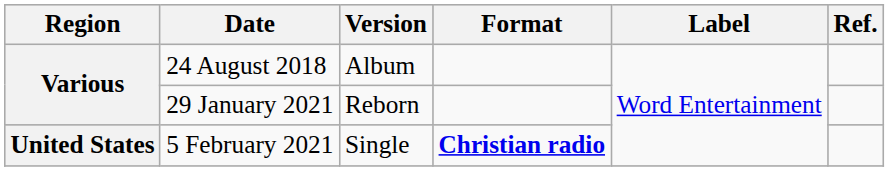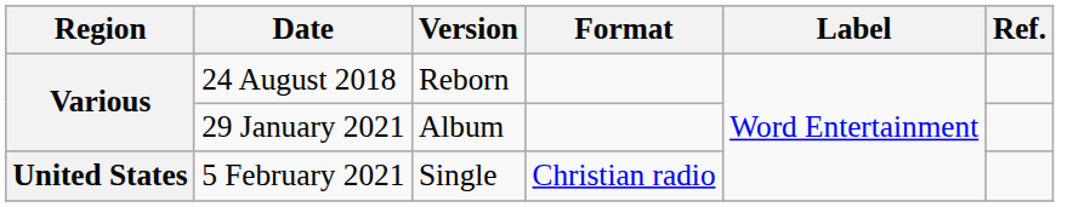24 August 2018 | Version: Album -> Reborn
29 January 2021 | Version: Reborn -> Album
5 February 2021 | Format: bold -> normal
